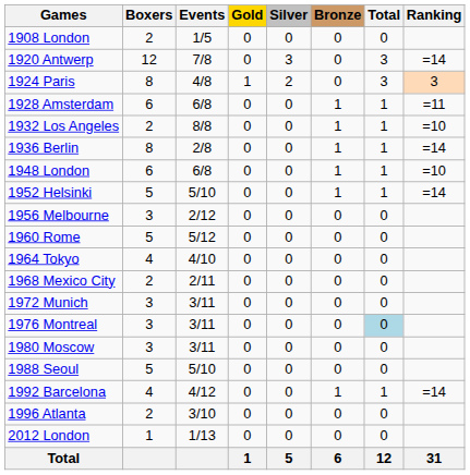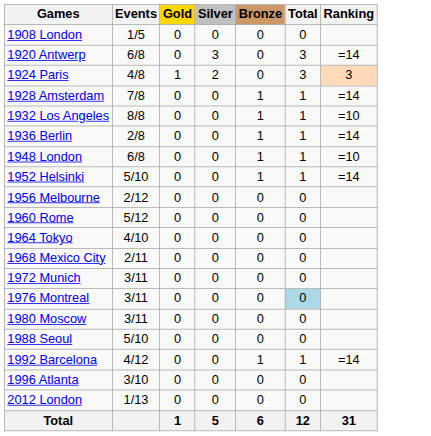- column: Boxers | 2 | 12 | 8 | 6 | 2 | 8 | 6 | 5 | 3 | 5 | 4 | 2 | 3 | 3 | 3 | 5 | 4 | 2 | 1
1920 Antwerp | Events: 7/8 -> 6/8
1928 Amsterdam | Events: 6/8 -> 7/8
1928 Amsterdam | Ranking: =11 -> =14
